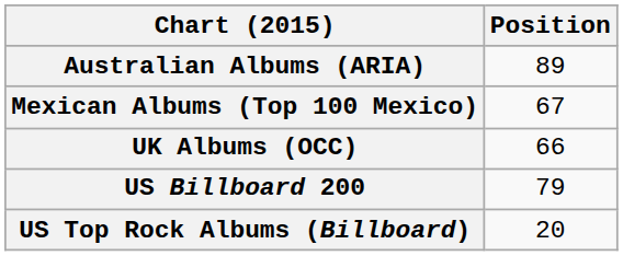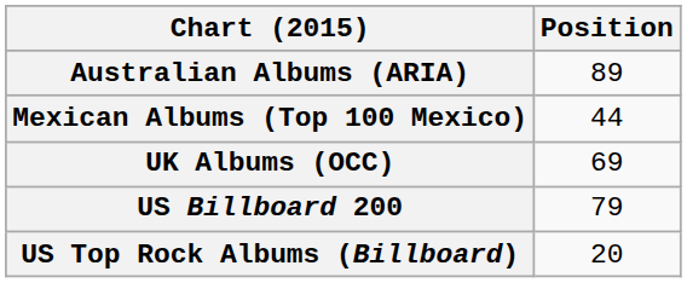Mexican Albums (Top 100 Mexico) | Position: 67 -> 44
UK Albums (OCC) | Position: 66 -> 69
